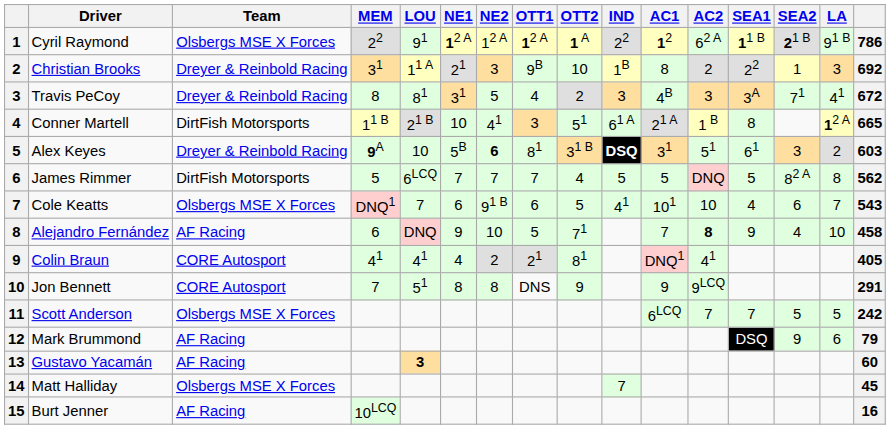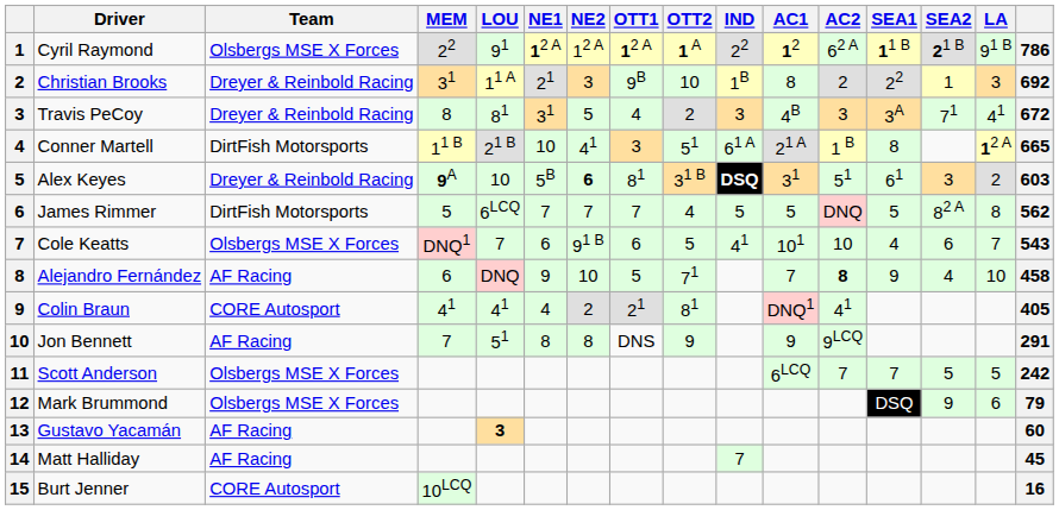Jon Bennett | Team: CORE Autosport -> AF Racing
Mark Brummond | Team: AF Racing -> Olsbergs MSE X Forces
Matt Halliday | Team: Olsbergs MSE X Forces -> AF Racing
Burt Jenner | Team: AF Racing -> CORE Autosport
